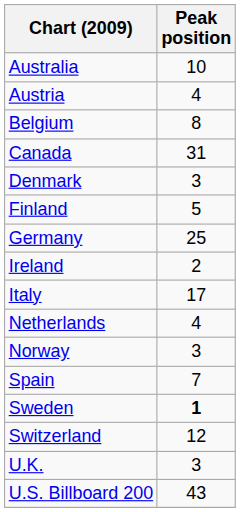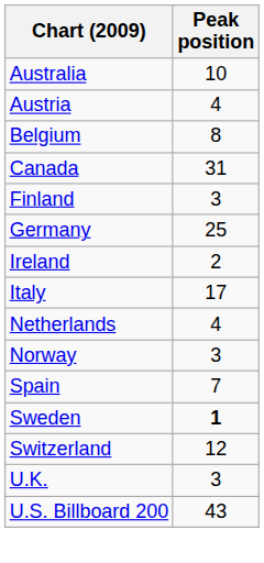- row: Denmark | 3
Finland | Peak position: 5 -> 3
